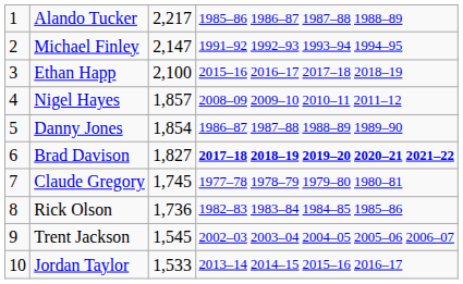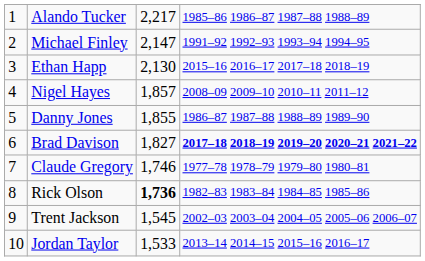Ethan Happ | column 3: 2,100 -> 2,130
Danny Jones | column 3: 1,854 -> 1,855
Claude Gregory | column 3: 1,745 -> 1,746
Rick Olson | column 3: normal -> bold
